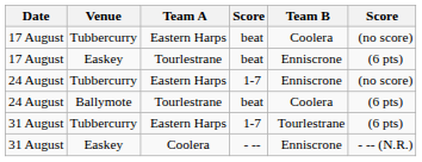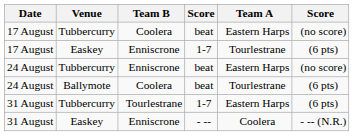columns swapped: Team A <-> Team B
17 August / Easkey | column 4: beat -> 1-7
24 August / Tubbercurry | column 4: 1-7 -> beat
